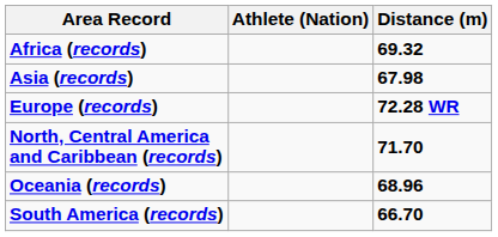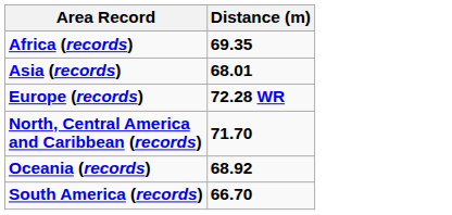- column: Athlete (Nation)
Africa (records) | Distance (m): 69.32 -> 69.35
Asia (records) | Distance (m): 67.98 -> 68.01
Oceania (records) | Distance (m): 68.96 -> 68.92
